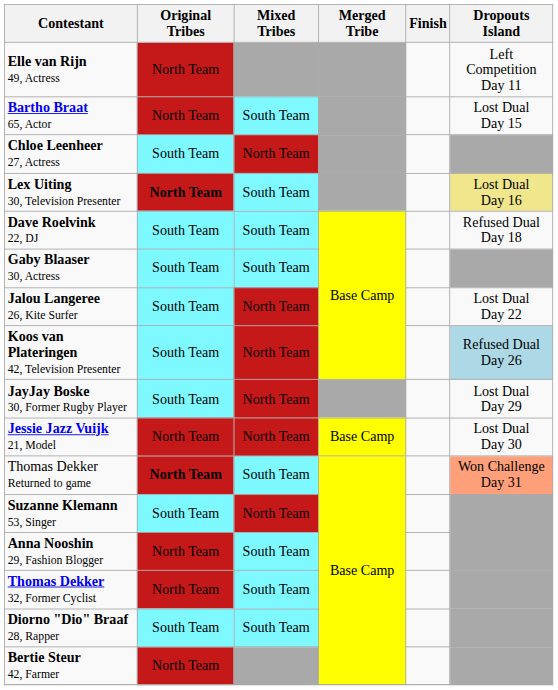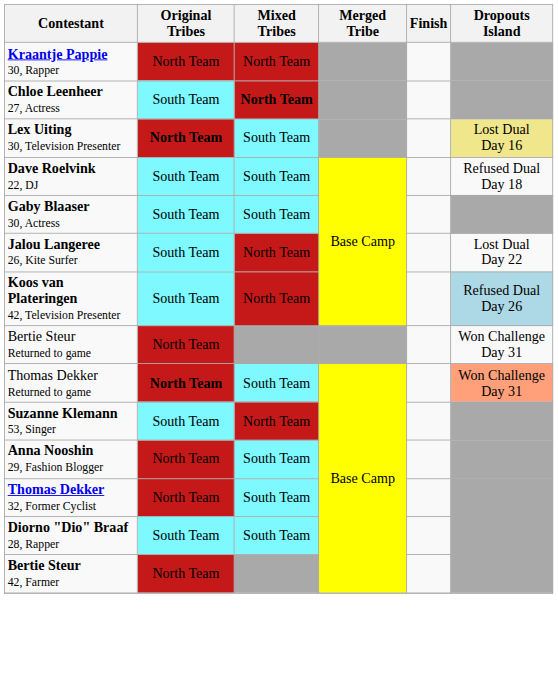- row: Elle van Rijn 49, Actress | North Team | Left Competition Day 11
+ row: Kraantje Pappie 30, Rapper | North Team | North Team
- row: Bartho Braat 65, Actor | North Team | South Team | Lost Dual Day 15
Chloe Leenheer 27, Actress | Mixed Tribes: normal -> bold
- row: JayJay Boske 30, Former Rugby Player | South Team | North Team | Lost Dual Day 29
- row: Jessie Jazz Vuijk 21, Model | North Team | North Team | Base Camp | Lost Dual Day 30
+ row: Bertie Steur Returned to game | North Team | Won Challenge Day 31
